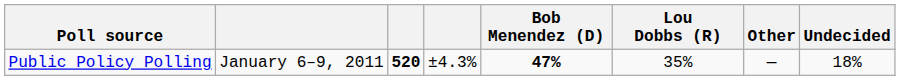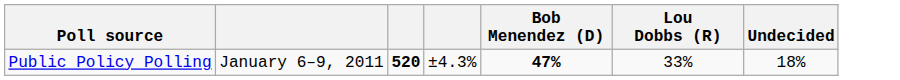- column: Other | —
Public Policy Polling | Lou Dobbs (R): 35% -> 33%
